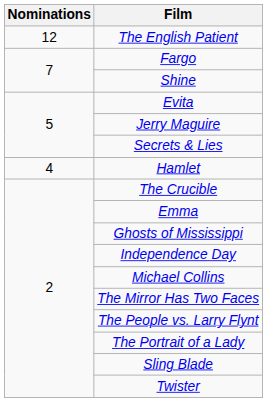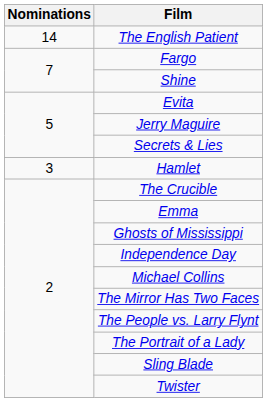The English Patient | Nominations: 12 -> 14
Hamlet | Nominations: 4 -> 3
